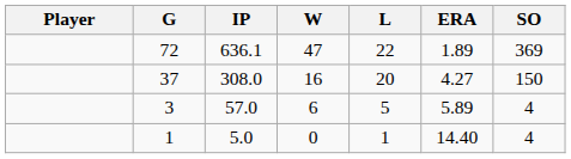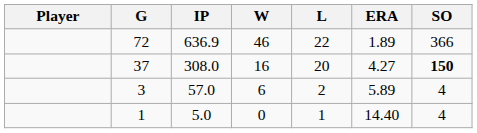72 | IP: 636.1 -> 636.9
72 | W: 47 -> 46
72 | SO: 369 -> 366
37 | SO: normal -> bold
3 | L: 5 -> 2
